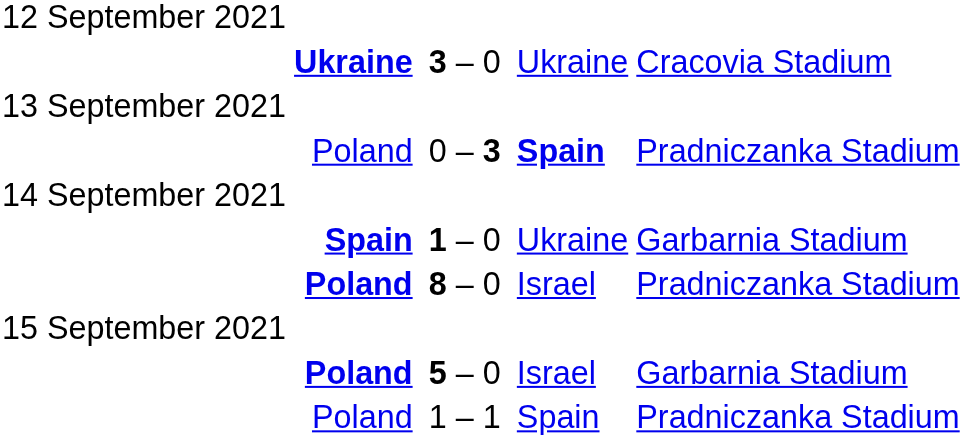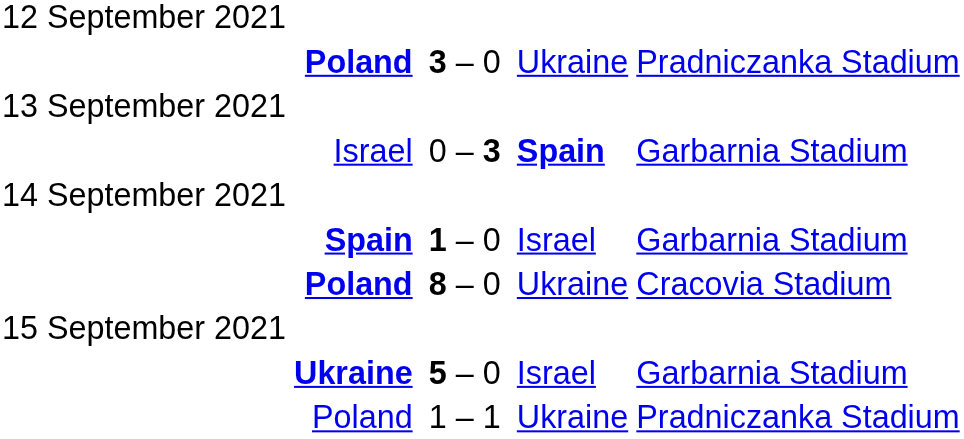3 – 0 | column 2: Ukraine -> Poland
3 – 0 | column 7: Cracovia Stadium -> Pradniczanka Stadium
0 – 3 | column 2: Poland -> Israel
0 – 3 | column 7: Pradniczanka Stadium -> Garbarnia Stadium
1 – 0 | column 6: Ukraine -> Israel
8 – 0 | column 6: Israel -> Ukraine
8 – 0 | column 7: Pradniczanka Stadium -> Cracovia Stadium
5 – 0 | column 2: Poland -> Ukraine
1 – 1 | column 6: Spain -> Ukraine
